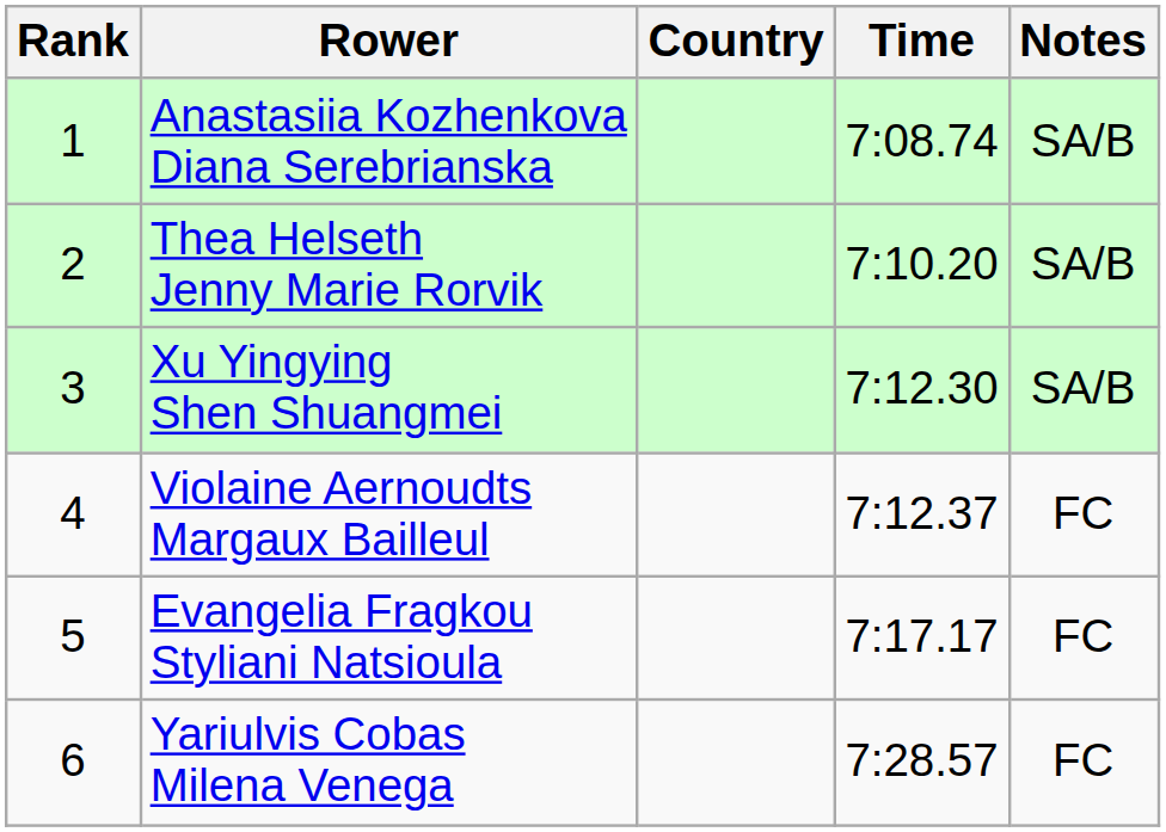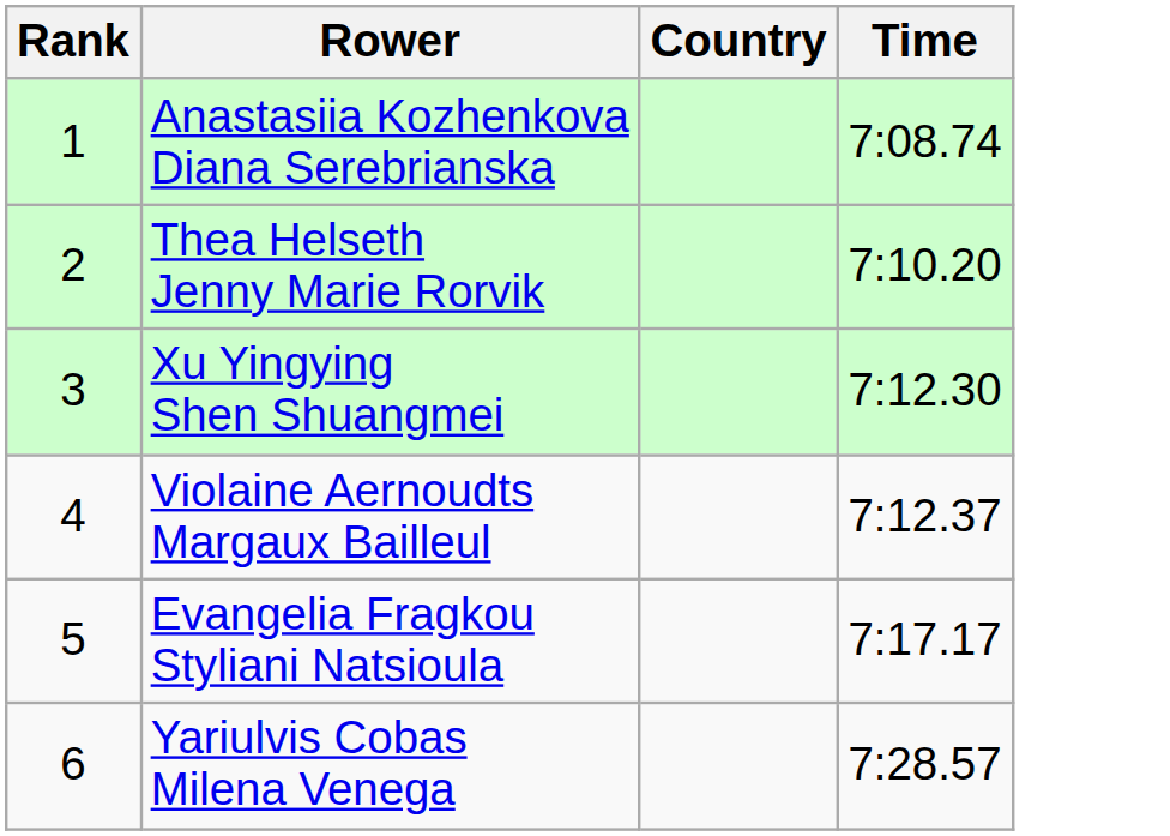- column: Notes | SA/B | SA/B | SA/B | FC | FC | FC
